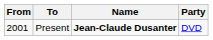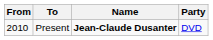Present | From: 2001 -> 2010
